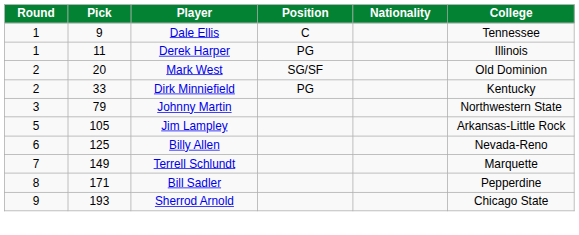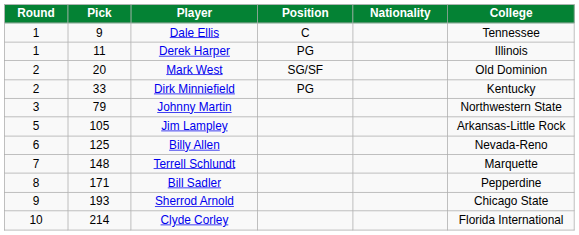Terrell Schlundt | Pick: 149 -> 148
+ row: 10 | 214 | Clyde Corley | Florida International
